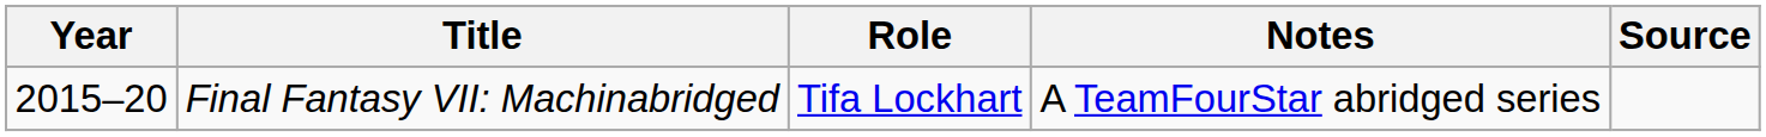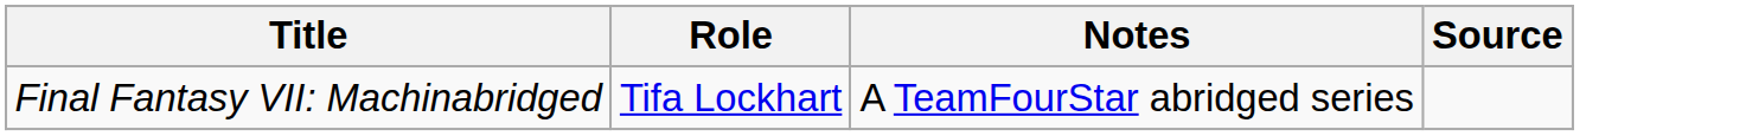- column: Year | 2015–20
